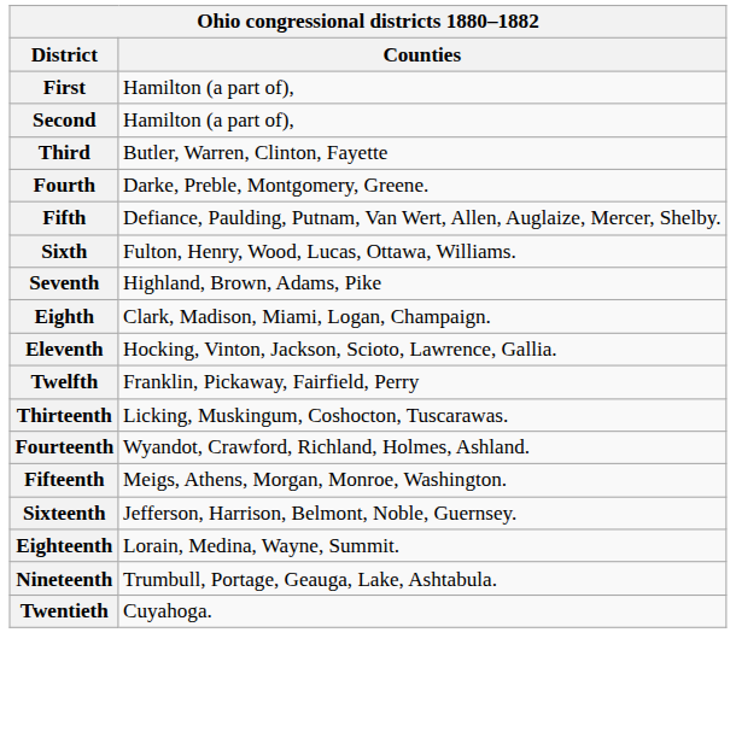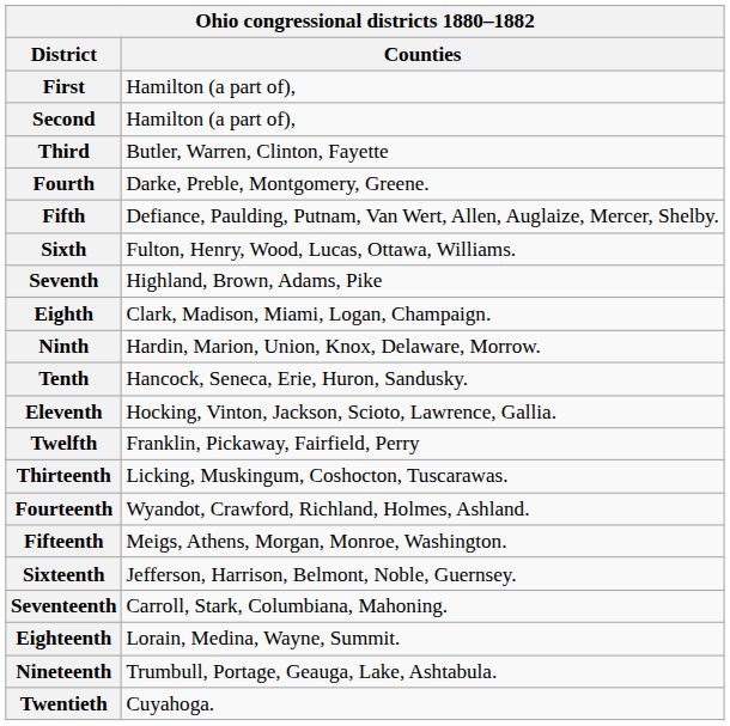+ row: Ninth | Hardin, Marion, Union, Knox, Delaware, Morrow.
+ row: Tenth | Hancock, Seneca, Erie, Huron, Sandusky.
+ row: Seventeenth | Carroll, Stark, Columbiana, Mahoning.
